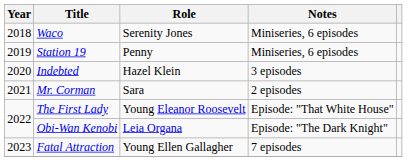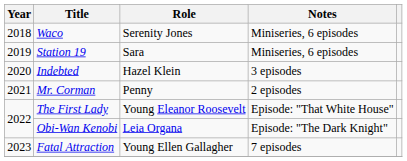Station 19 | Role: Penny -> Sara
Mr. Corman | Role: Sara -> Penny
